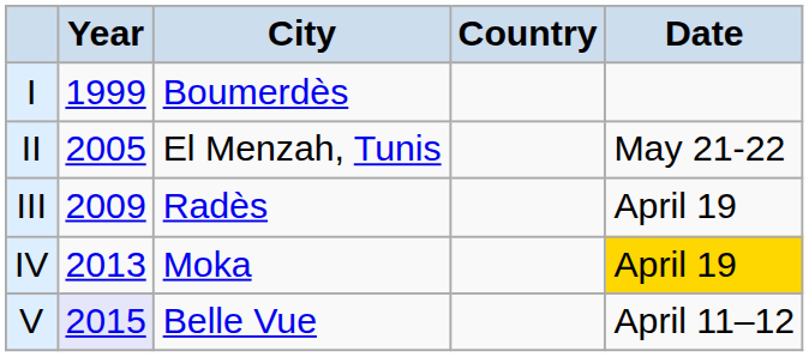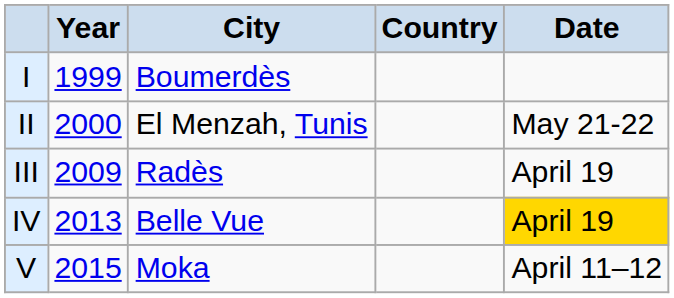II | Year: 2005 -> 2000
IV | City: Moka -> Belle Vue
V | Year: lavender background -> no background
V | City: Belle Vue -> Moka
